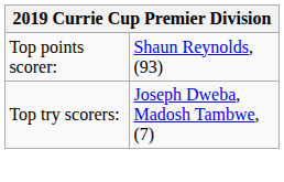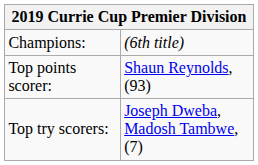+ row: Champions: | (6th title)
